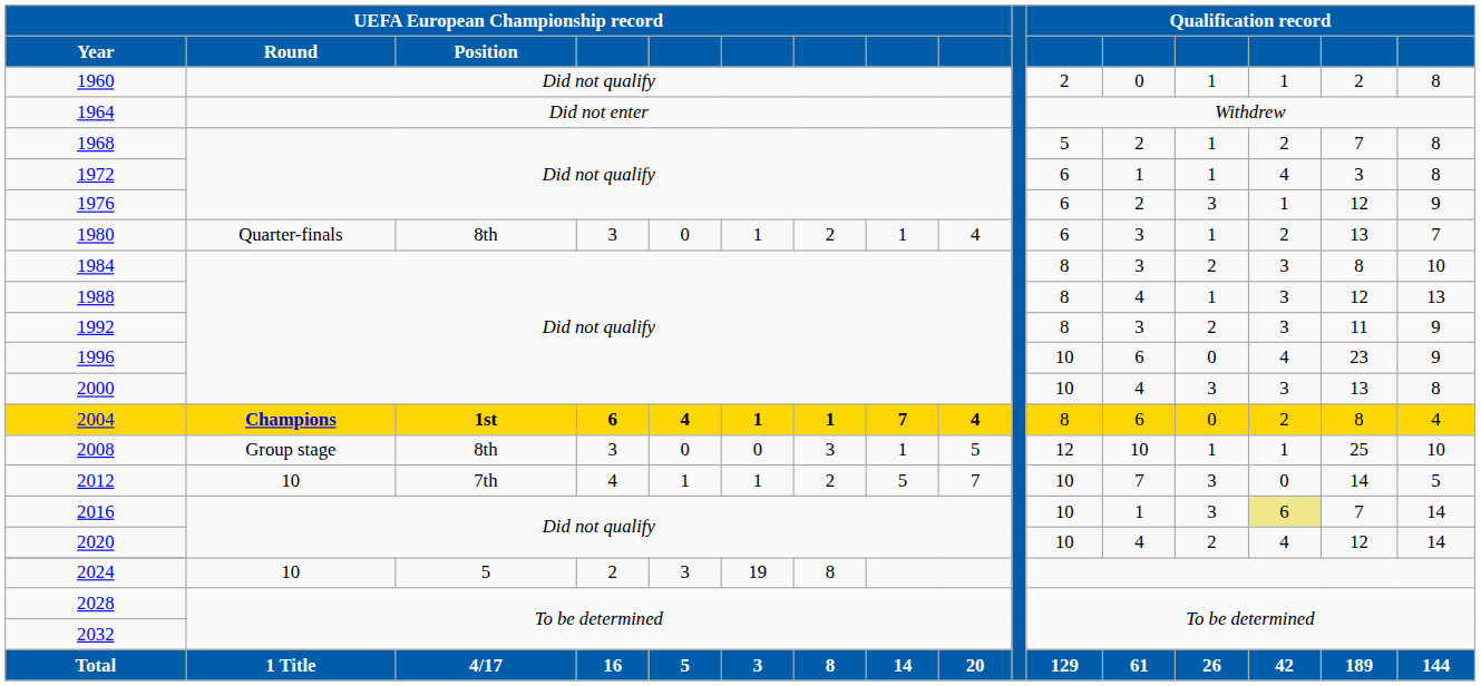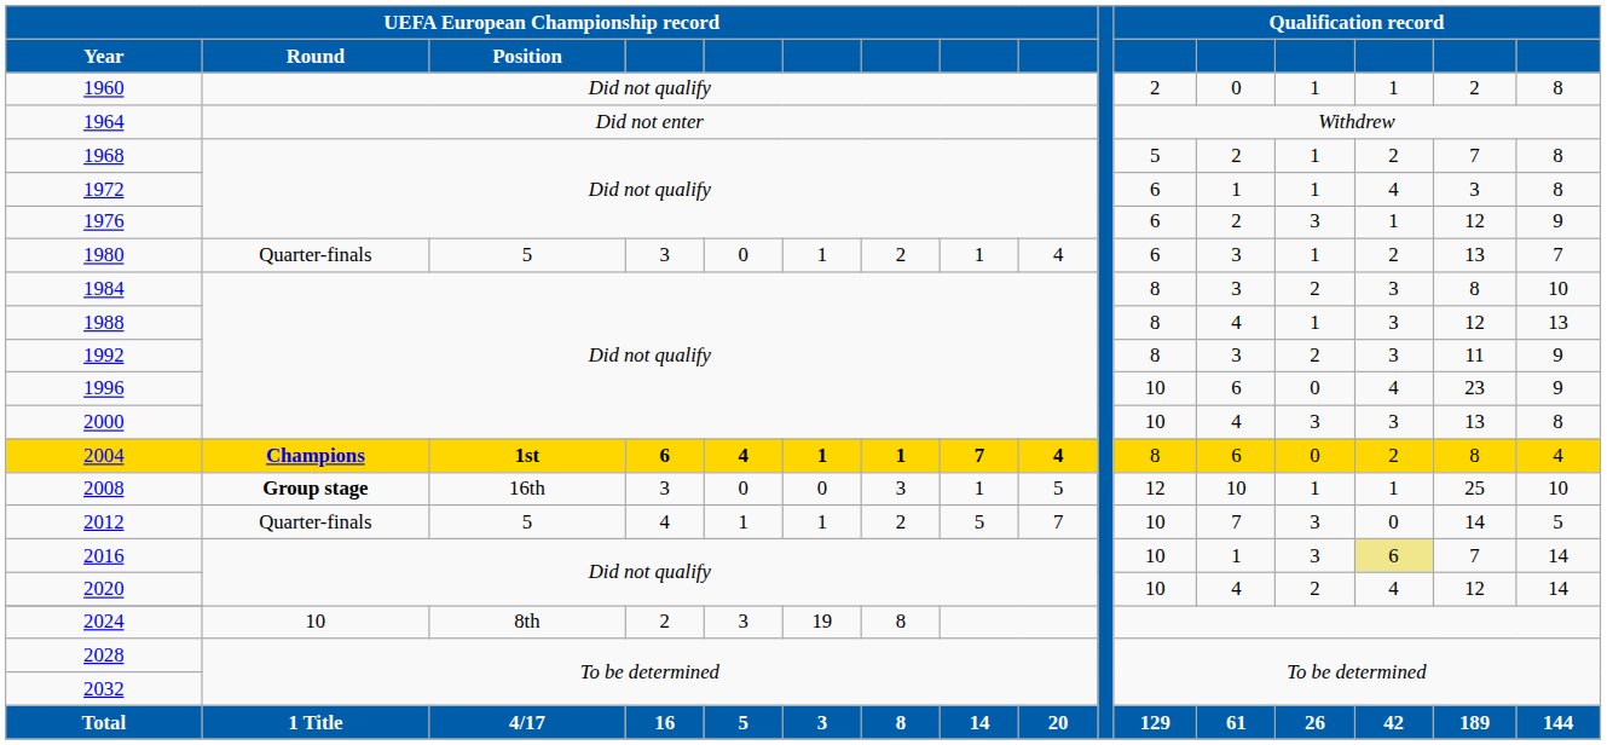1980 | UEFA European Championship record / Position: 8th -> 5
2008 | UEFA European Championship record / Round: normal -> bold
2008 | UEFA European Championship record / Position: 8th -> 16th
2012 | UEFA European Championship record / Round: 10 -> Quarter-finals
2012 | UEFA European Championship record / Position: 7th -> 5
2024 | UEFA European Championship record / Position: 5 -> 8th
